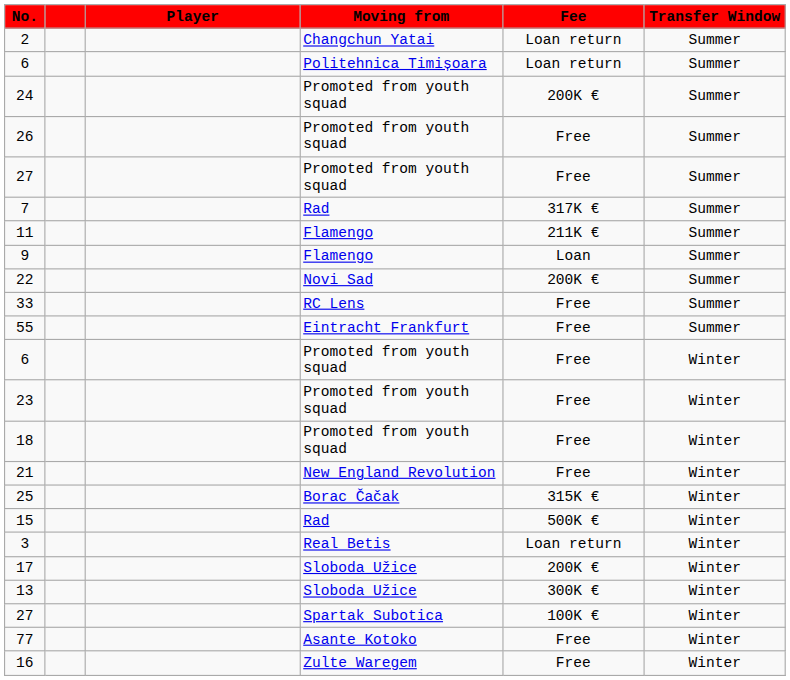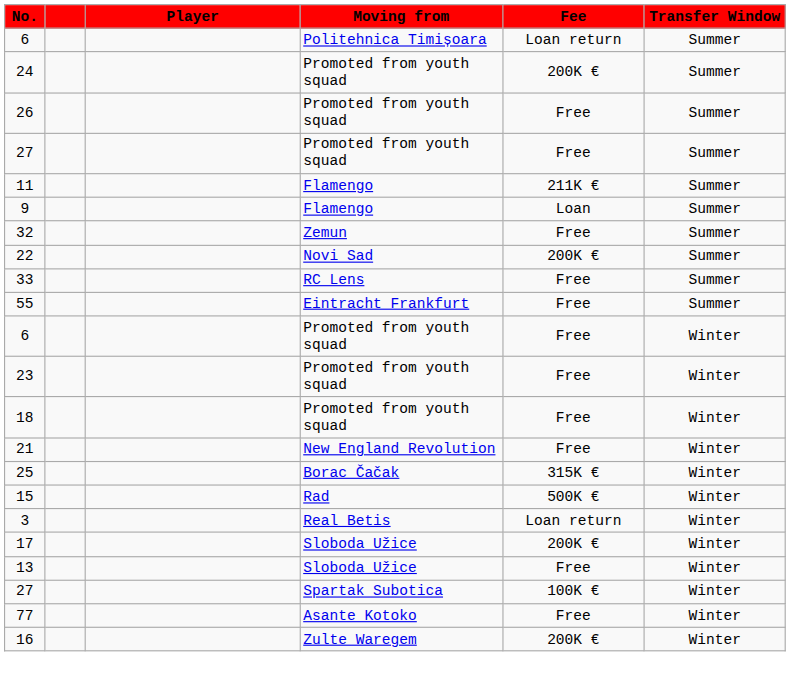- row: 2 | Changchun Yatai | Loan return | Summer
- row: 7 | Rad | 317K € | Summer
+ row: 32 | Zemun | Free | Summer
13 | Fee: 300K € -> Free
16 | Fee: Free -> 200K €
